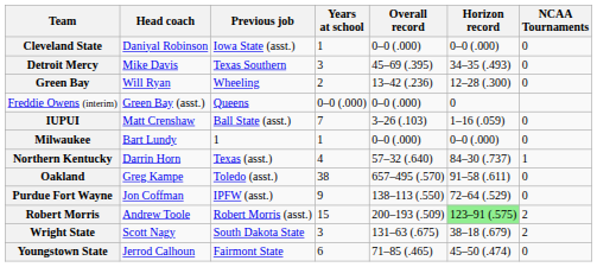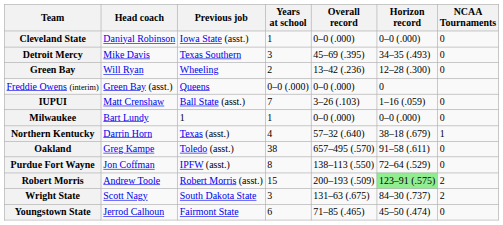Northern Kentucky | Horizon record: 84–30 (.737) -> 38–18 (.679)
Purdue Fort Wayne | Years at school: 9 -> 8
Wright State | Horizon record: 38–18 (.679) -> 84–30 (.737)
